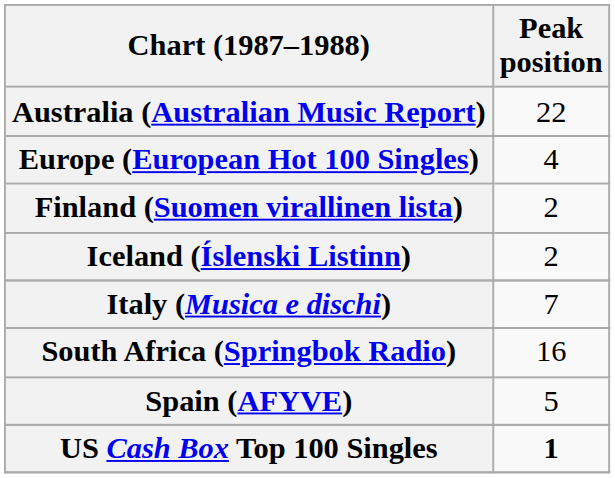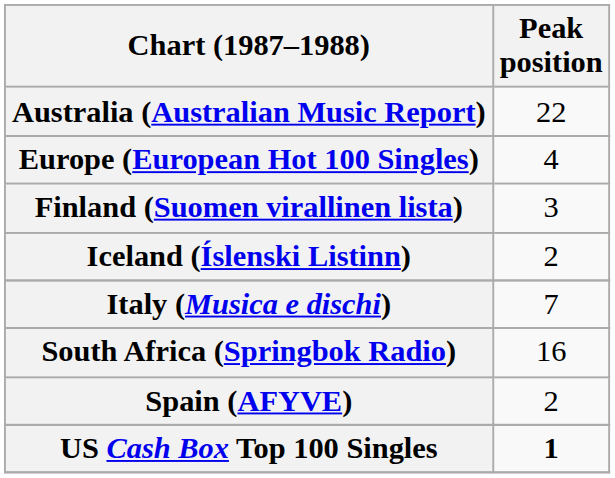Finland (Suomen virallinen lista) | Peak position: 2 -> 3
Spain (AFYVE) | Peak position: 5 -> 2
